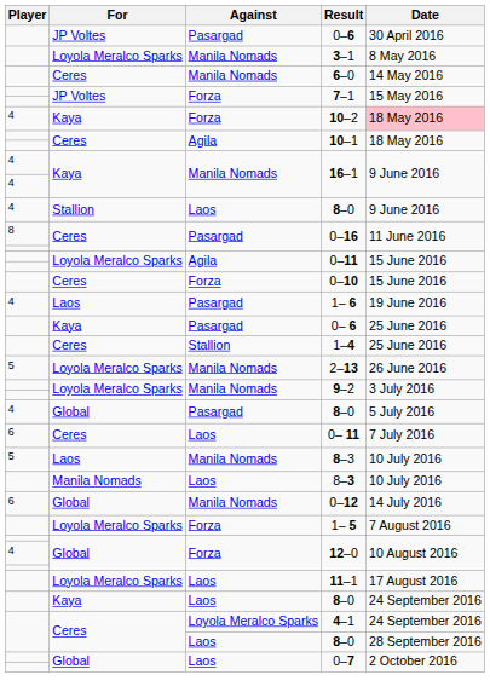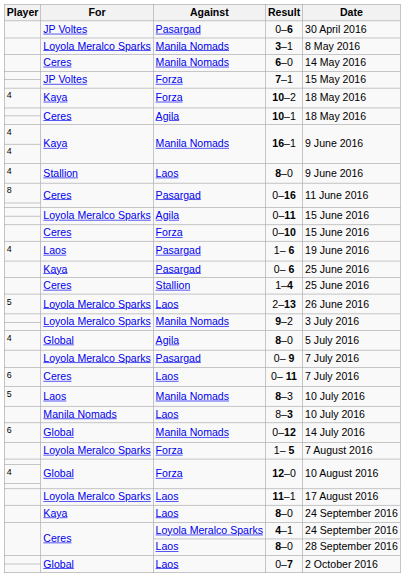10–2 | Date: pink background -> no background
2–13 | Against: Manila Nomads -> Laos
Global / 8–0 | Against: Pasargad -> Agila
+ row: Loyola Meralco Sparks | Pasargad | 0– 9 | 7 July 2016
